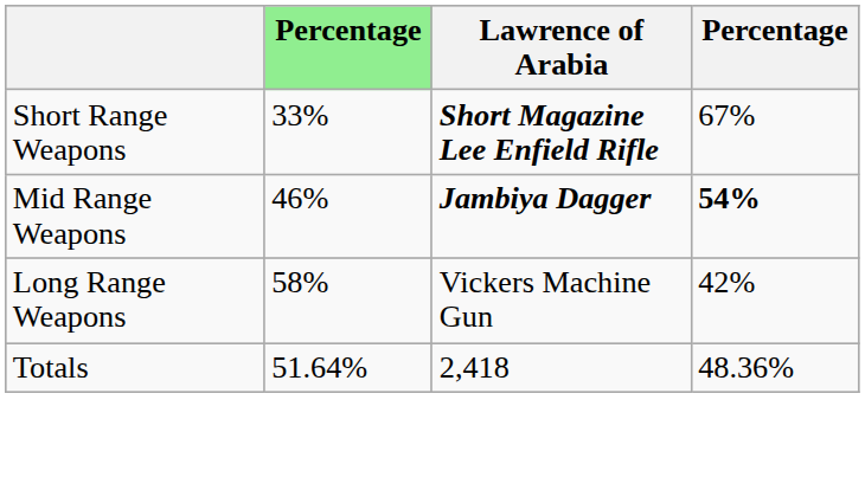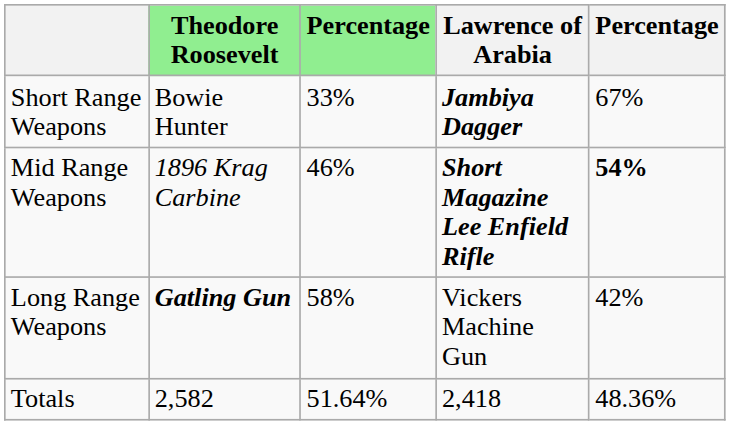+ column: Theodore Roosevelt | Bowie Hunter | 1896 Krag Carbine | Gatling Gun | 2,582
Short Range Weapons | Lawrence of Arabia: Short Magazine Lee Enfield Rifle -> Jambiya Dagger
Mid Range Weapons | Lawrence of Arabia: Jambiya Dagger -> Short Magazine Lee Enfield Rifle
